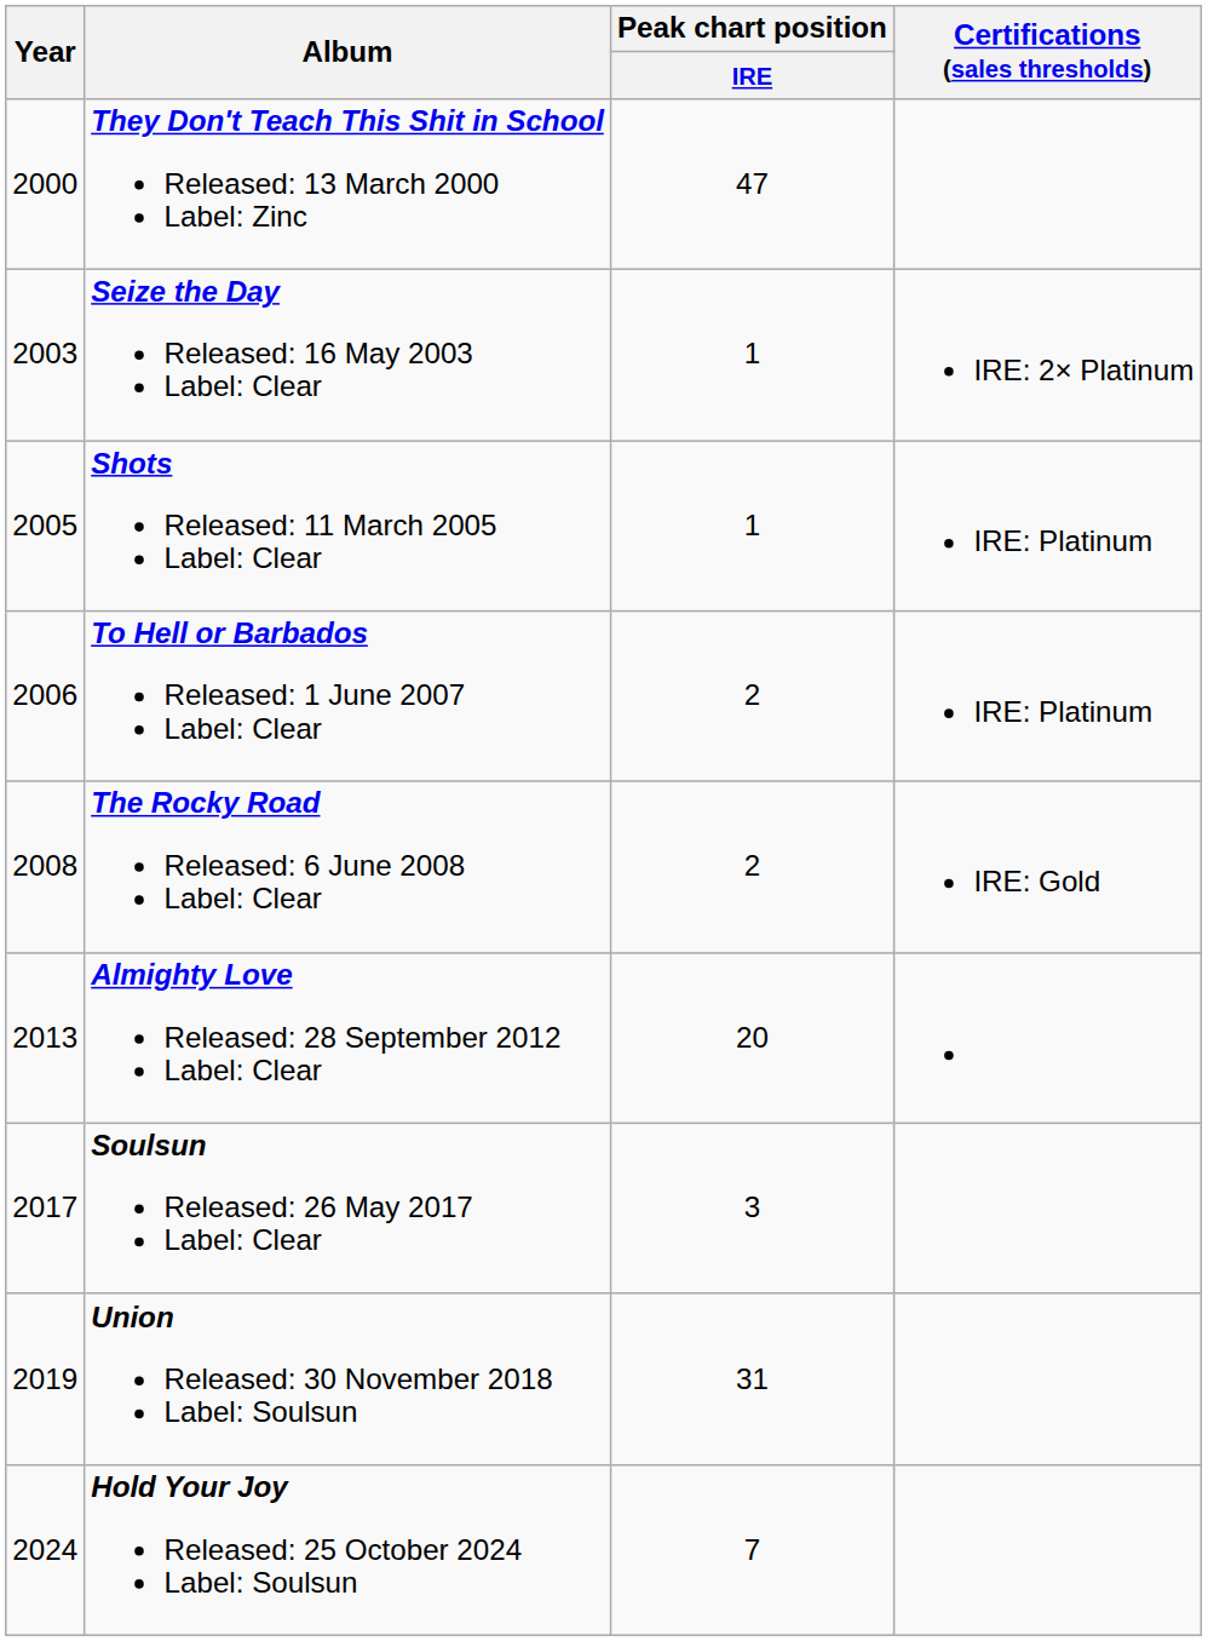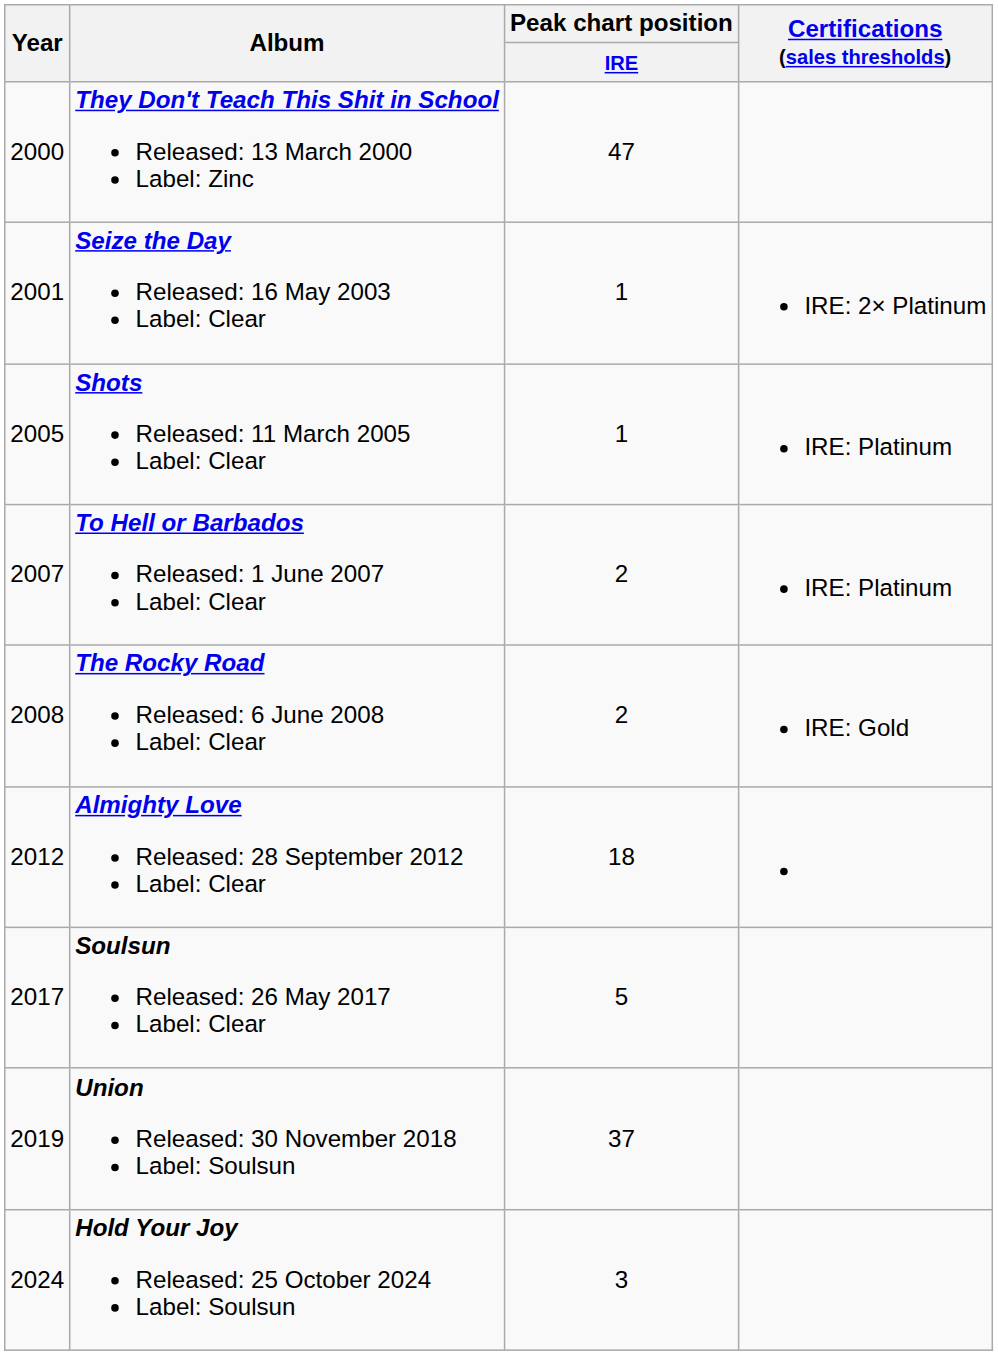Seize the Day Released: 16 May 2003 Label: Clear | Year: 2003 -> 2001
To Hell or Barbados Released: 1 June 2007 Label: Clear | Year: 2006 -> 2007
Almighty Love Released: 28 September 2012 Label: Clear | Year: 2013 -> 2012
Almighty Love Released: 28 September 2012 Label: Clear | Peak chart position / IRE: 20 -> 18
Soulsun Released: 26 May 2017 Label: Clear | Peak chart position / IRE: 3 -> 5
Union Released: 30 November 2018 Label: Soulsun | Peak chart position / IRE: 31 -> 37
Hold Your Joy Released: 25 October 2024 Label: Soulsun | Peak chart position / IRE: 7 -> 3
